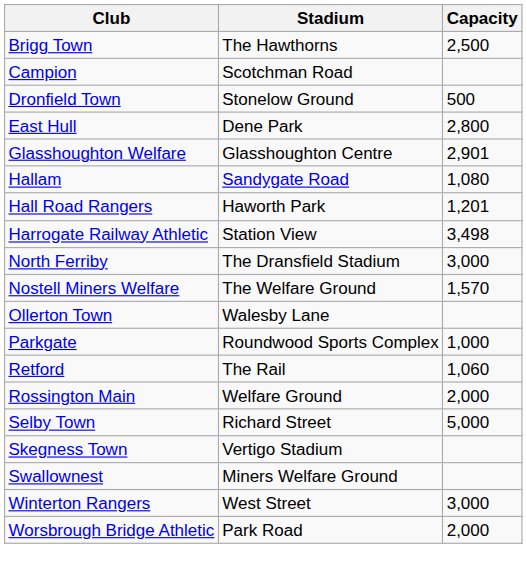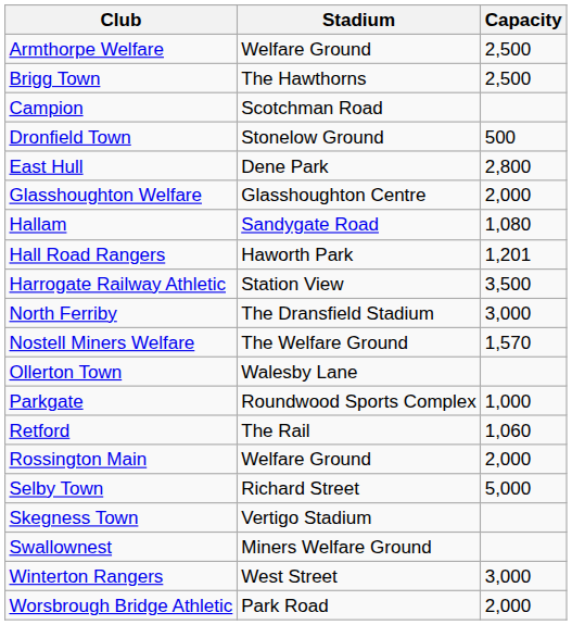+ row: Armthorpe Welfare | Welfare Ground | 2,500
Glasshoughton Welfare | Capacity: 2,901 -> 2,000
Harrogate Railway Athletic | Capacity: 3,498 -> 3,500
